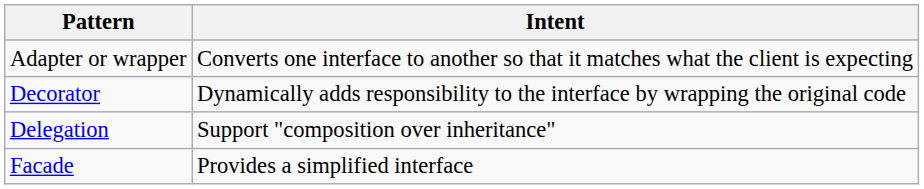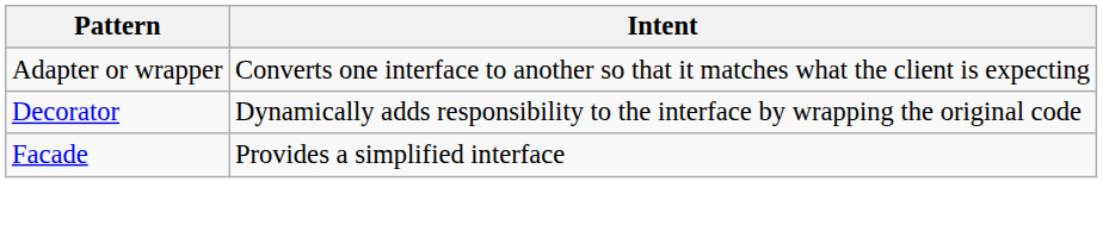- row: Delegation | Support "composition over inheritance"
